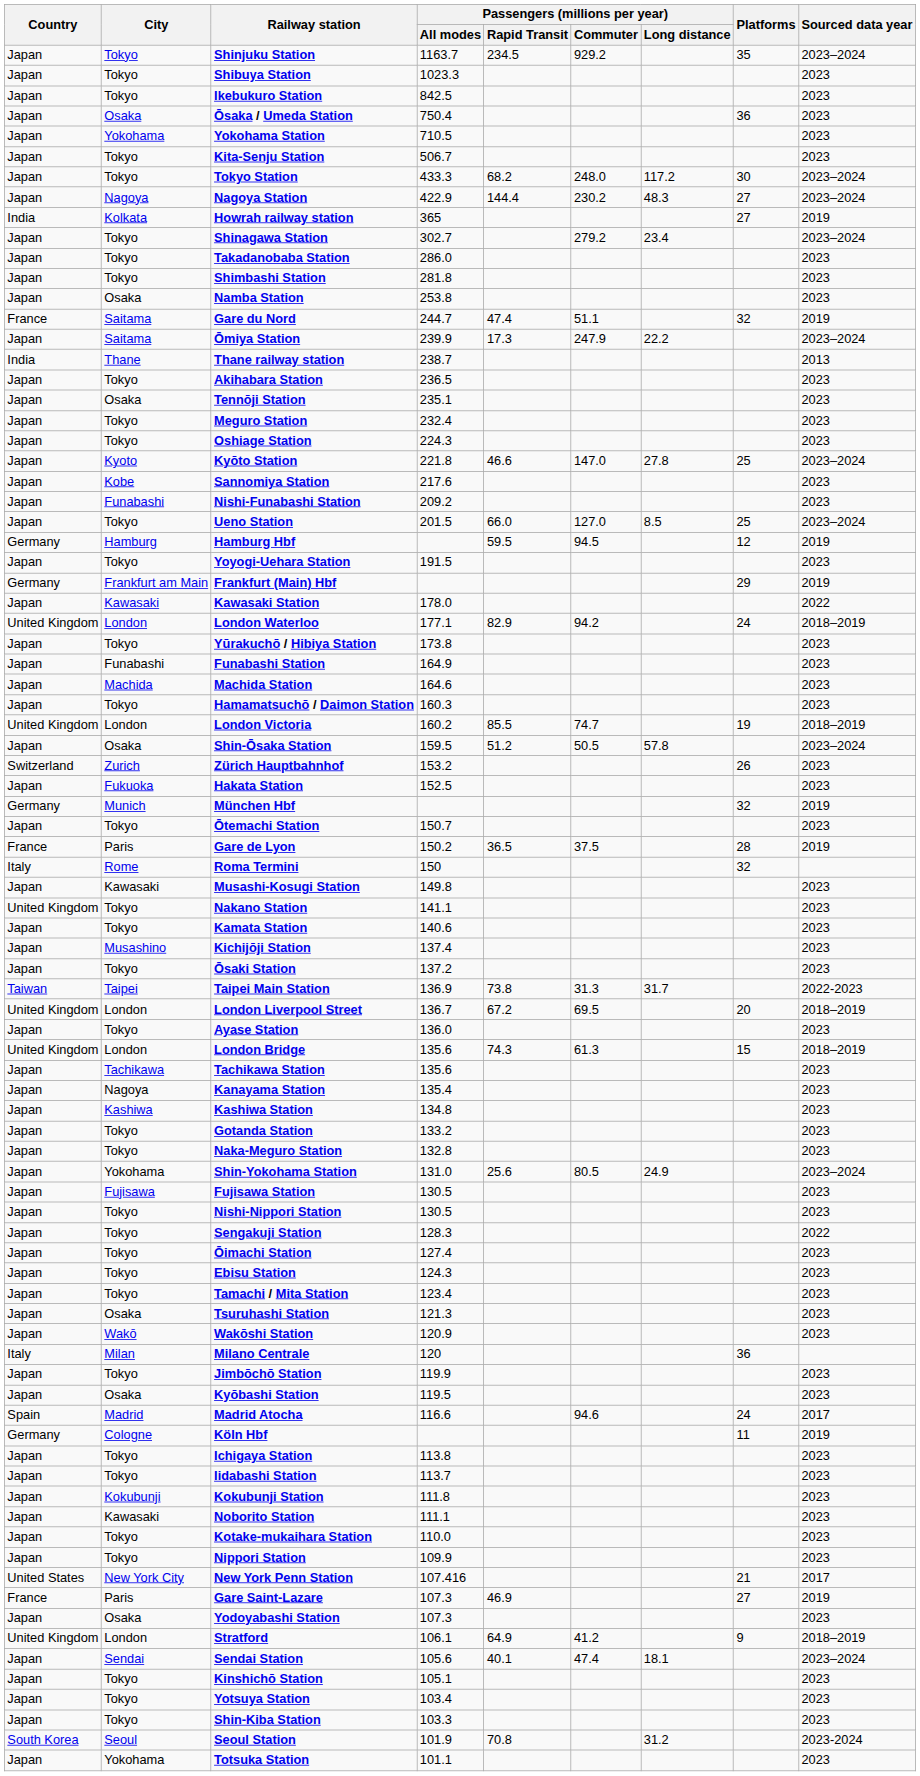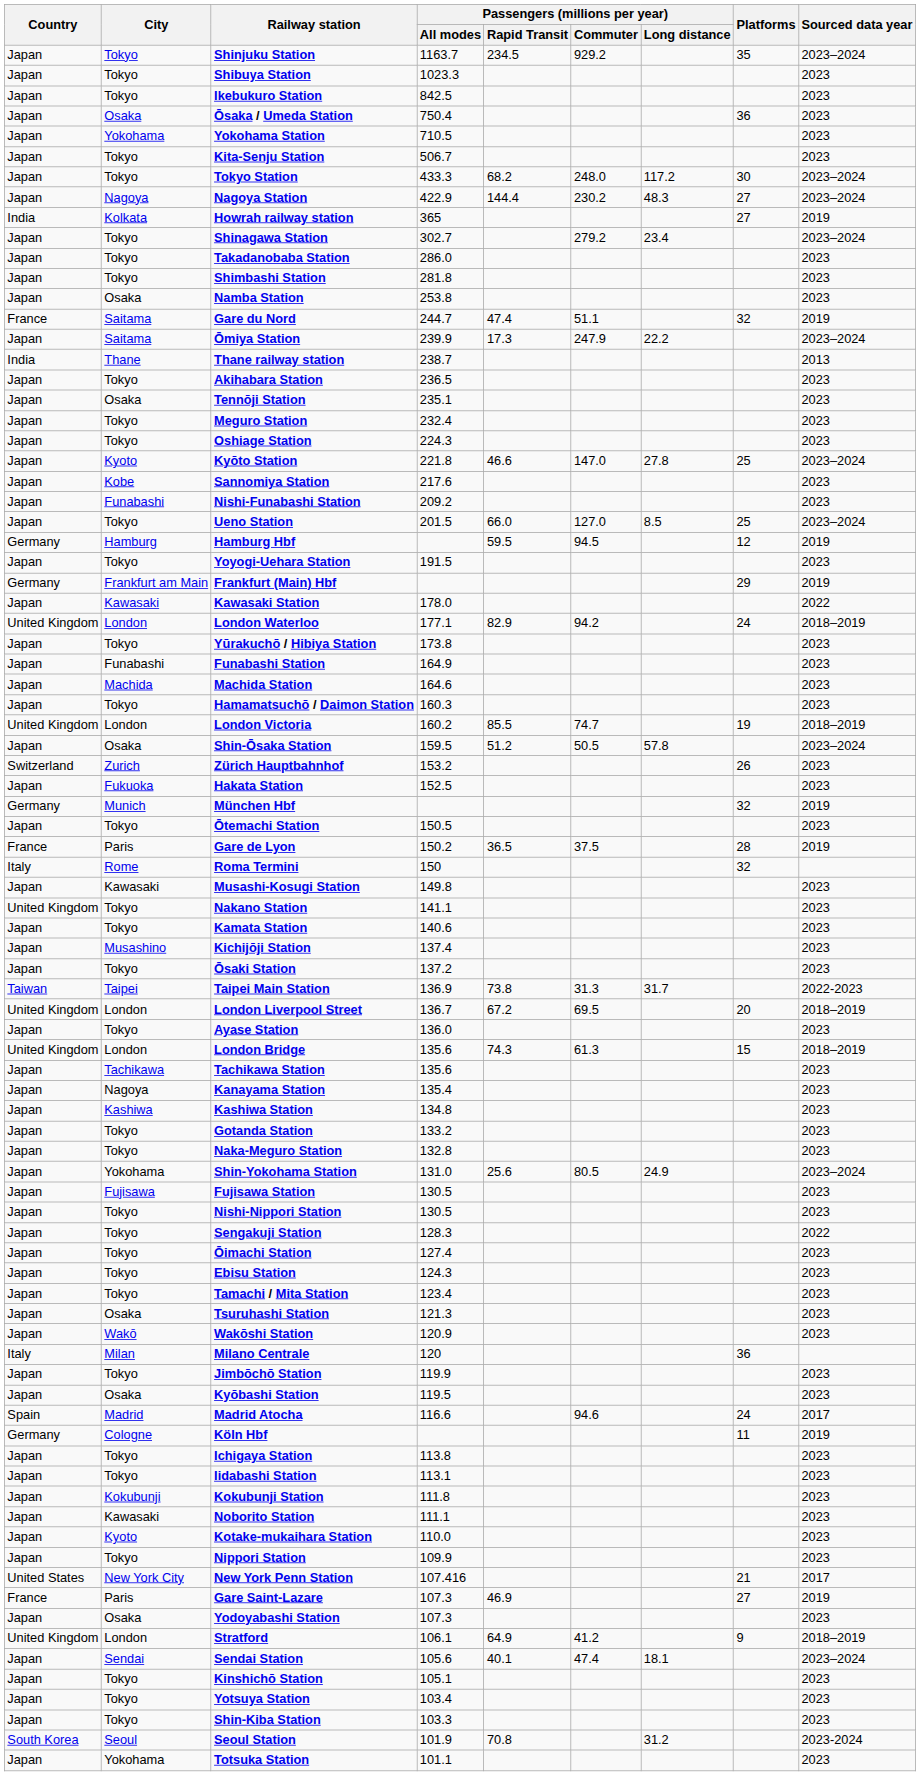Ōtemachi Station | Passengers (millions per year) / All modes: 150.7 -> 150.5
Iidabashi Station | Passengers (millions per year) / All modes: 113.7 -> 113.1
Kotake-mukaihara Station | City: Tokyo -> Kyoto
